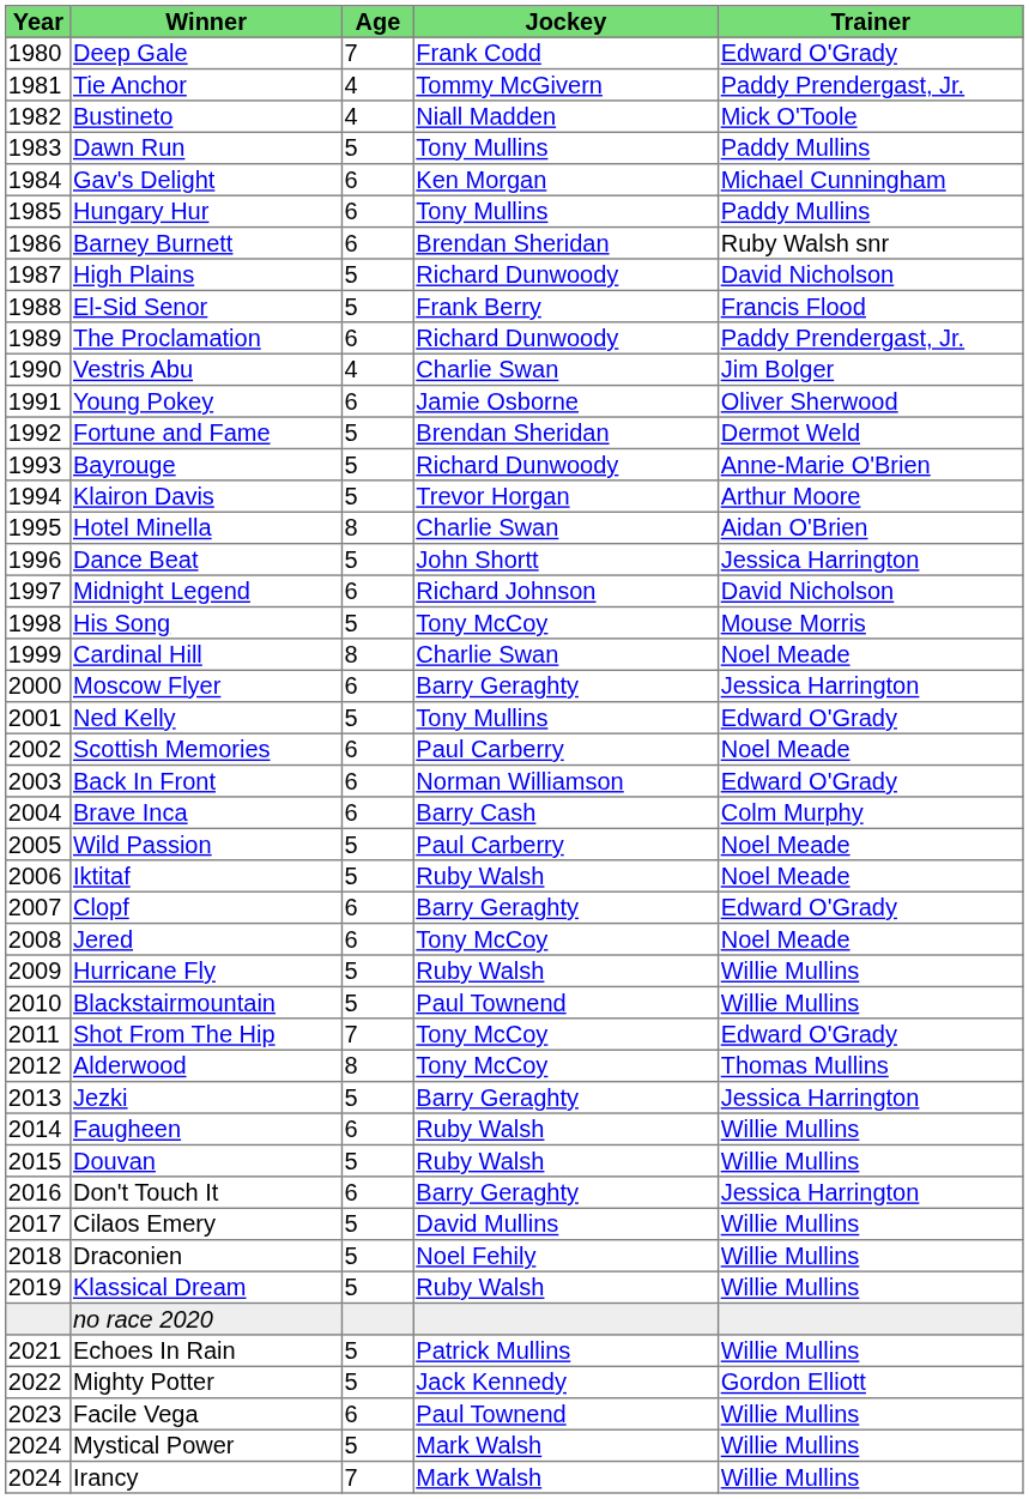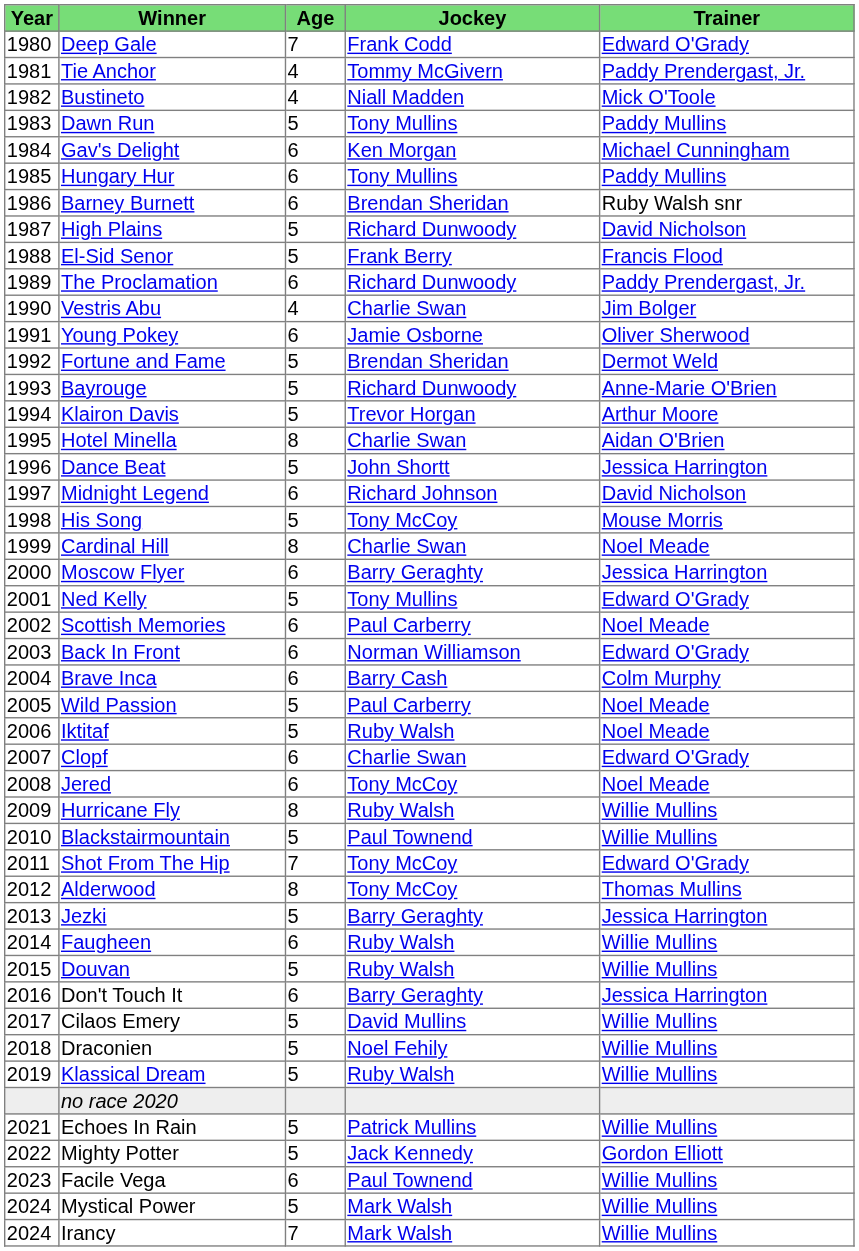Clopf | Jockey: Barry Geraghty -> Charlie Swan
Hurricane Fly | Age: 5 -> 8
